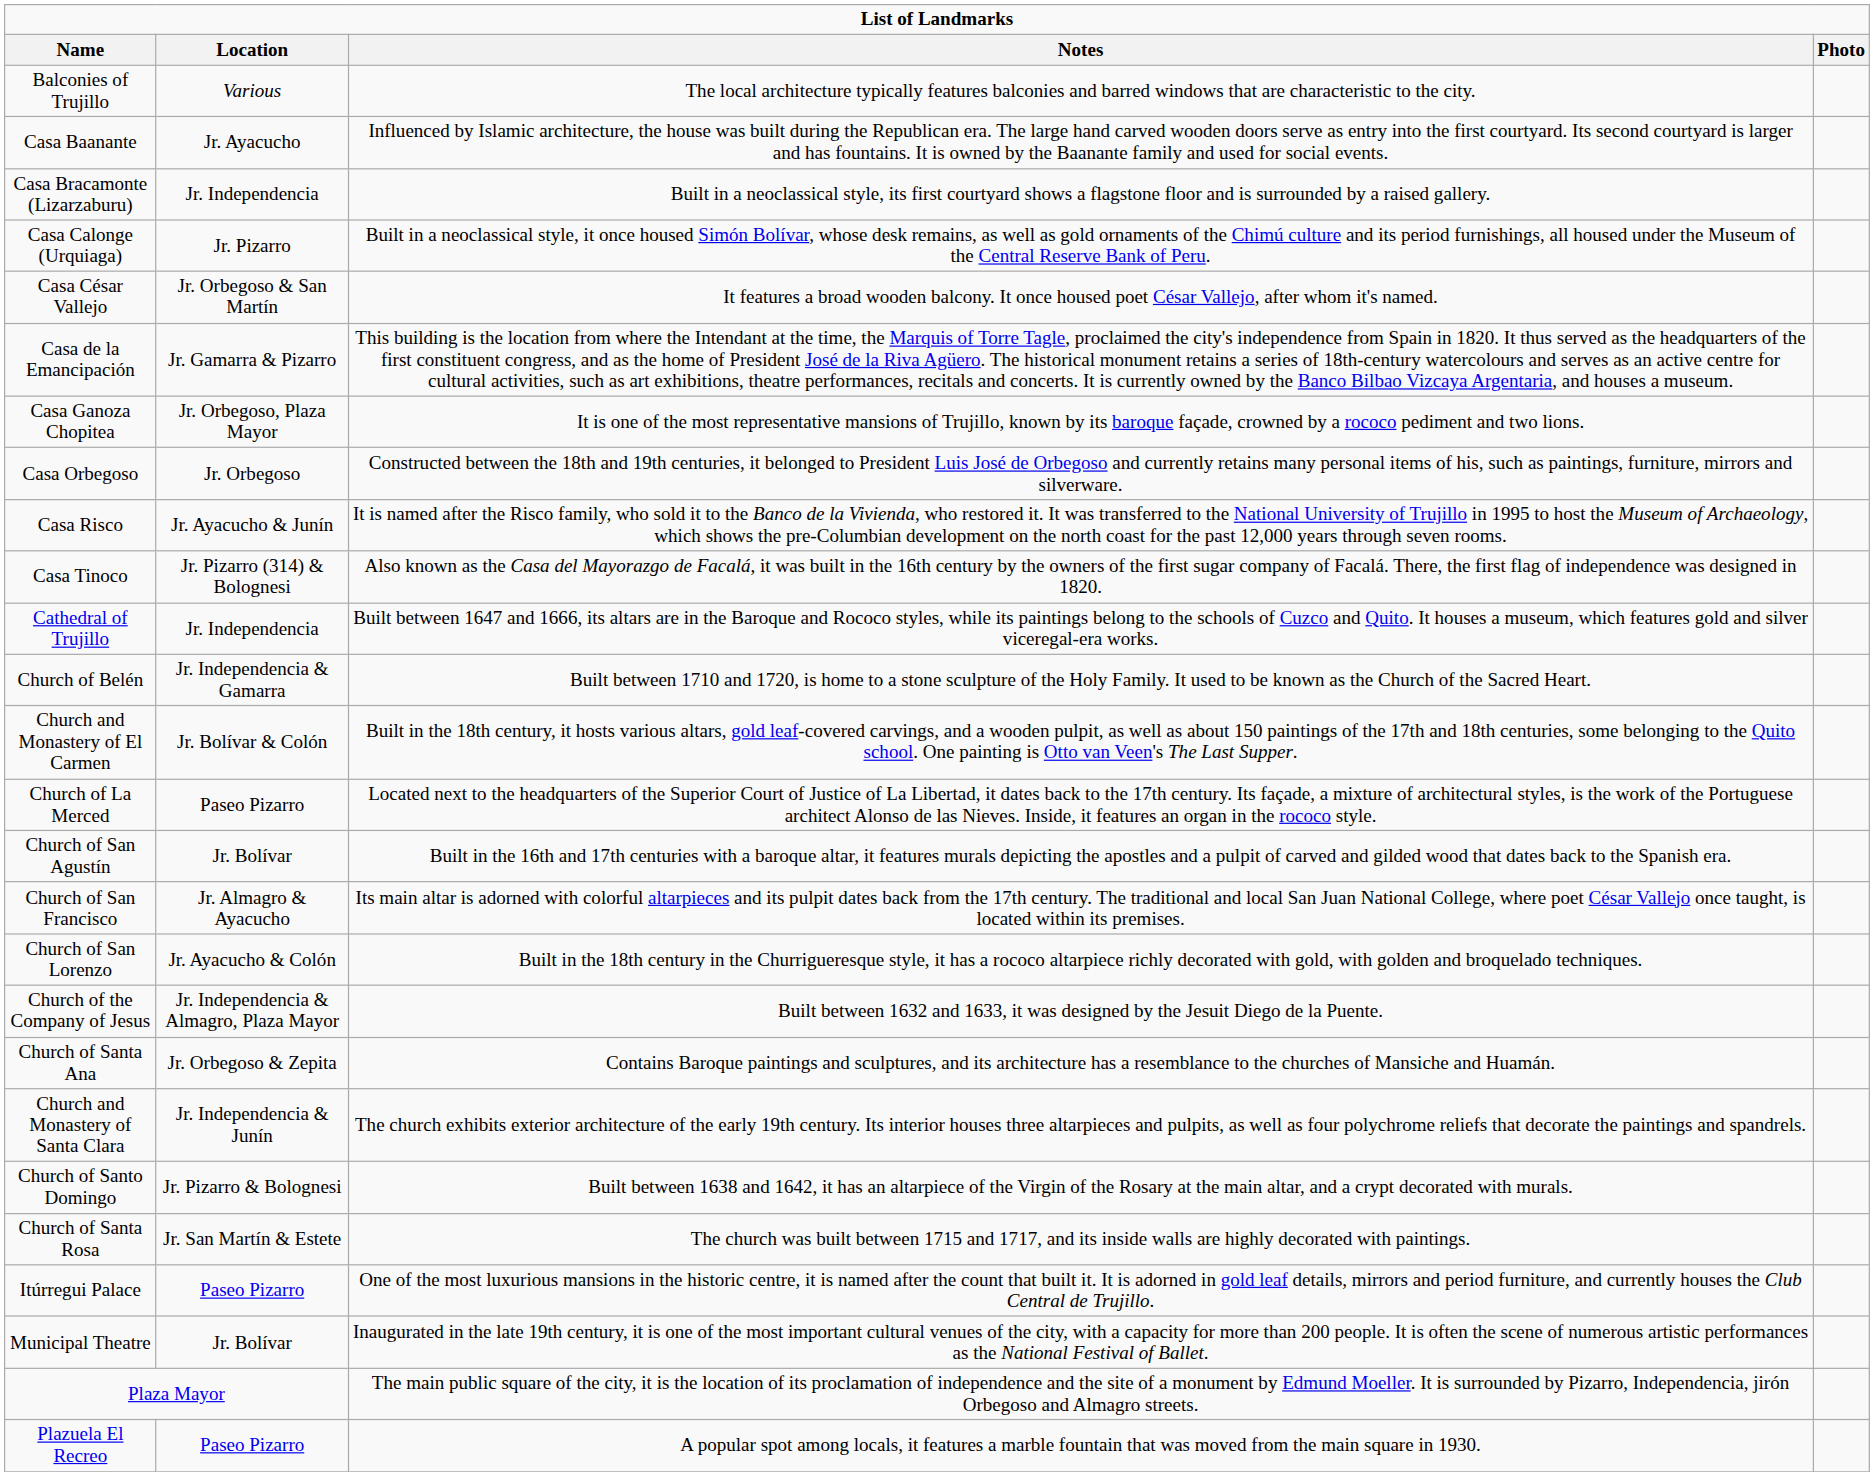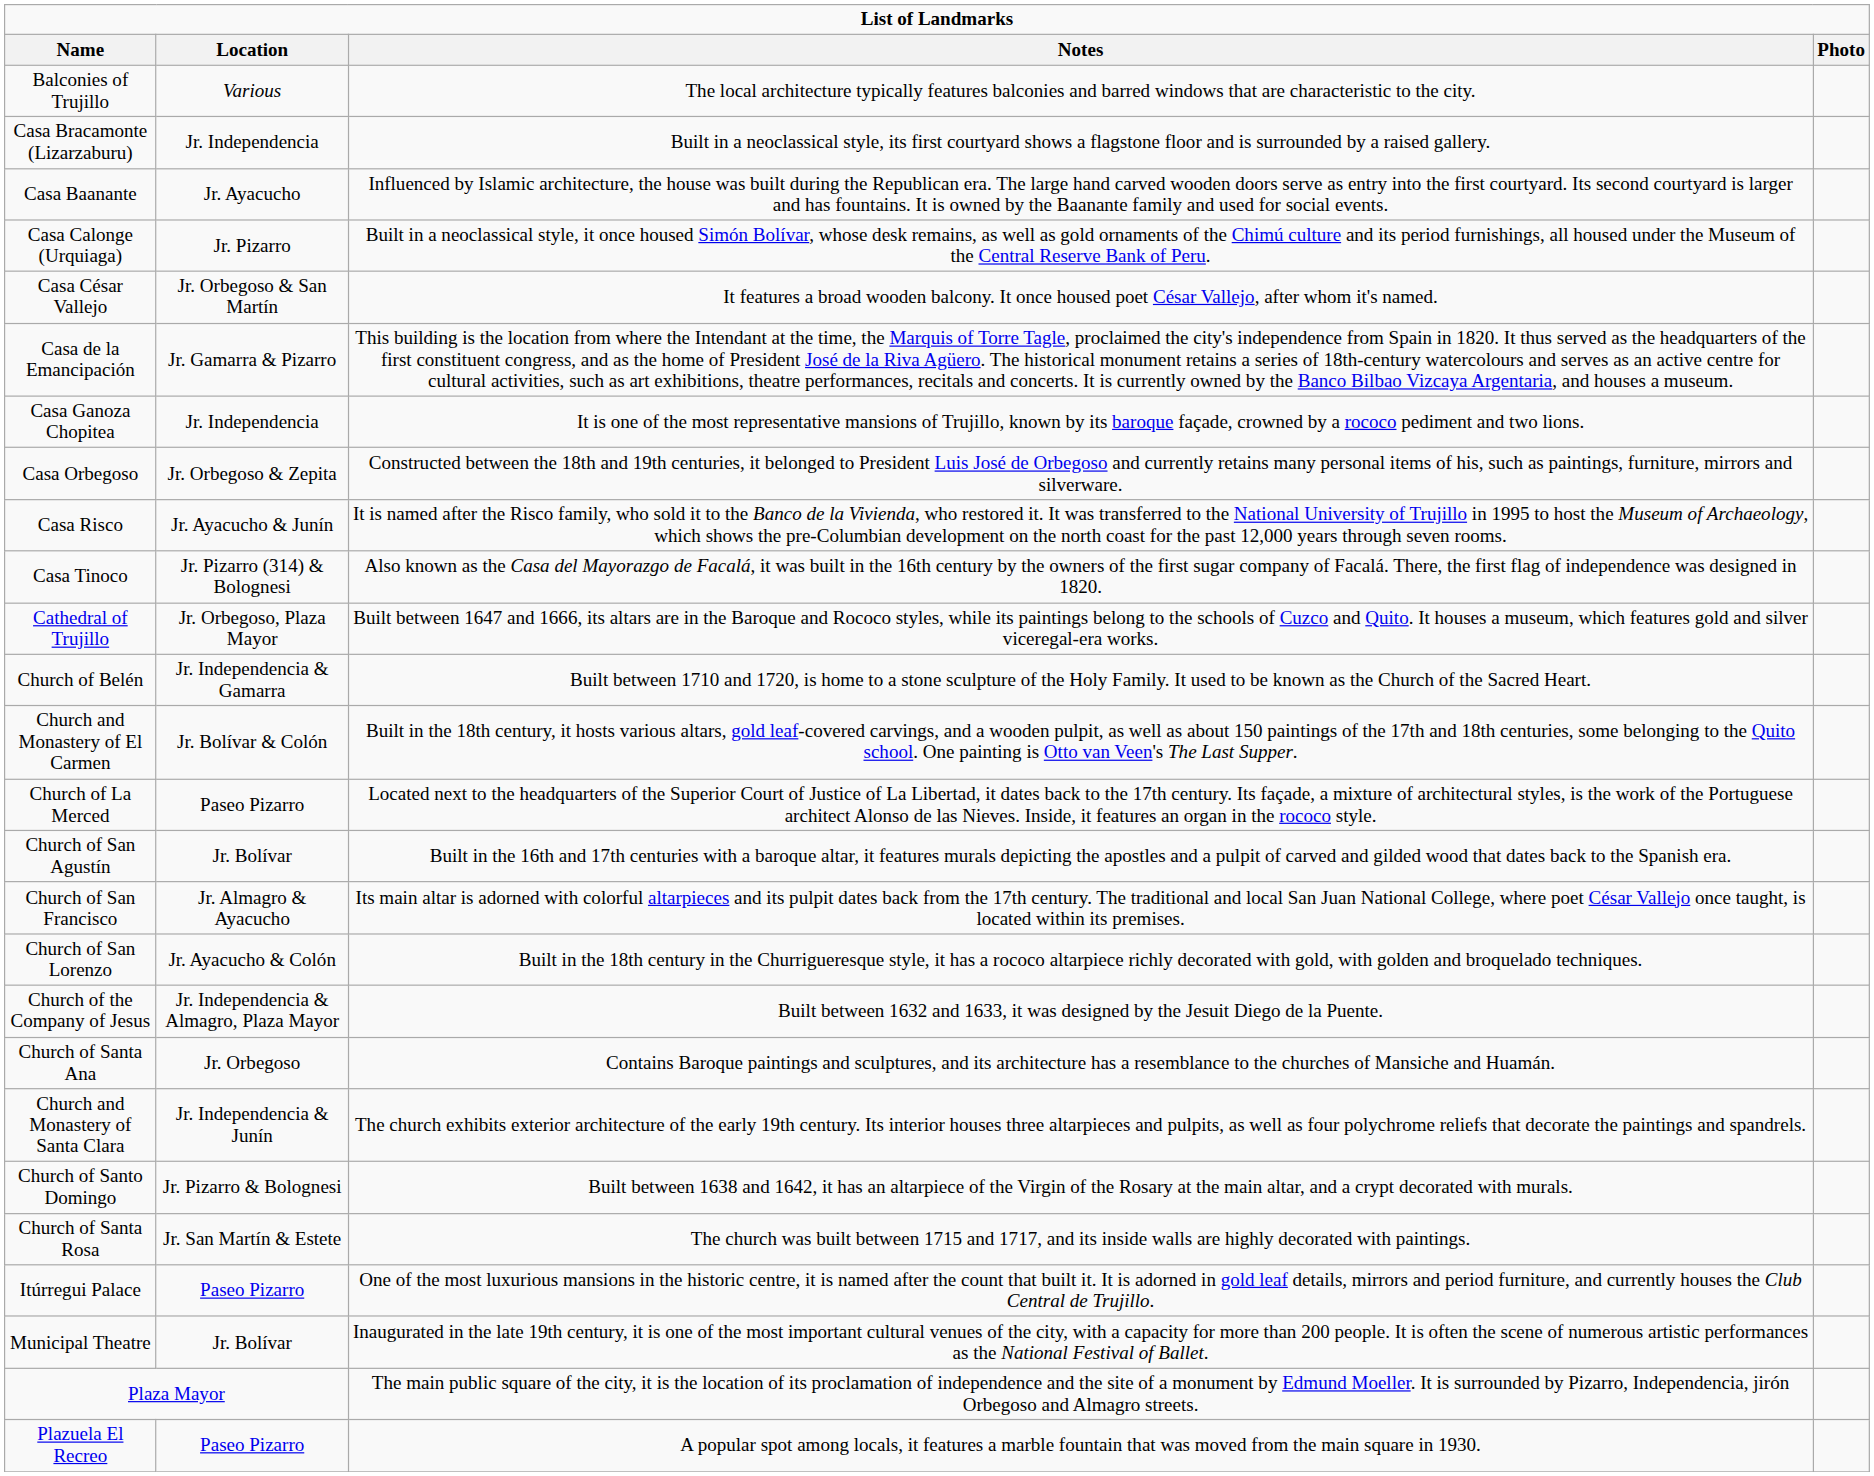rows swapped: Casa Baanante <-> Casa Bracamonte (Lizarzaburu)
Casa Ganoza Chopitea | column 2: Jr. Orbegoso, Plaza Mayor -> Jr. Independencia
Casa Orbegoso | column 2: Jr. Orbegoso -> Jr. Orbegoso & Zepita
Cathedral of Trujillo | column 2: Jr. Independencia -> Jr. Orbegoso, Plaza Mayor
Church of Santa Ana | column 2: Jr. Orbegoso & Zepita -> Jr. Orbegoso
